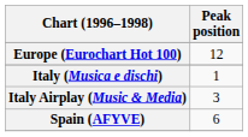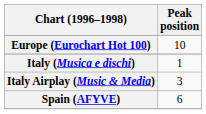Europe (Eurochart Hot 100) | Peak position: 12 -> 10
